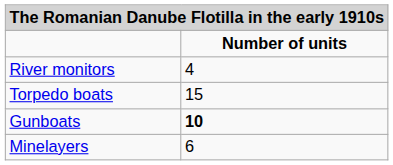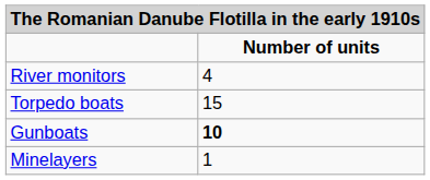Minelayers | column 2: 6 -> 1
